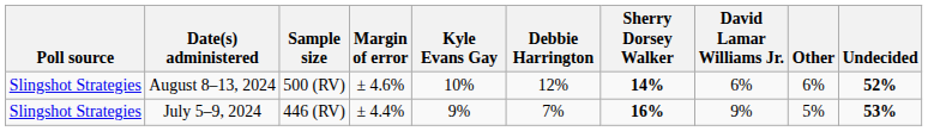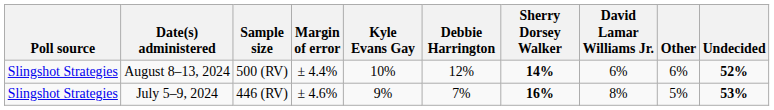August 8–13, 2024 | Margin of error: ± 4.6% -> ± 4.4%
July 5–9, 2024 | Margin of error: ± 4.4% -> ± 4.6%
July 5–9, 2024 | David Lamar Williams Jr.: 9% -> 8%
